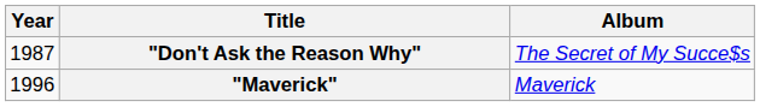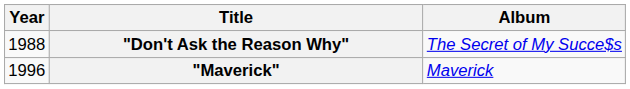"Don't Ask the Reason Why" | Year: 1987 -> 1988
